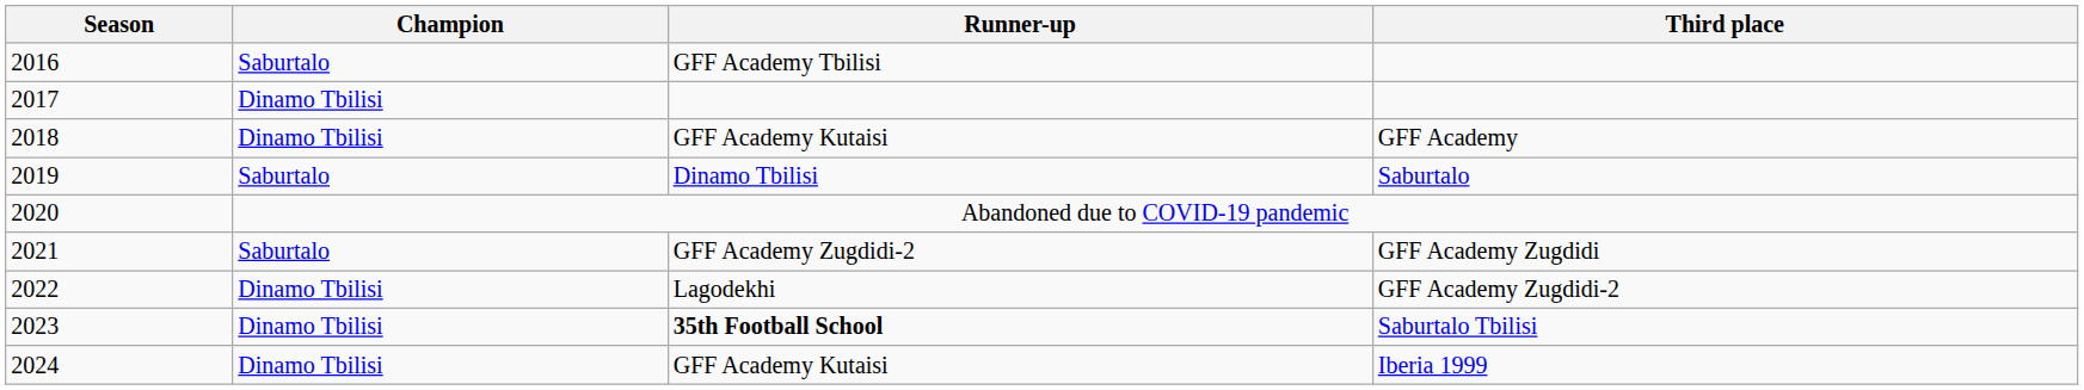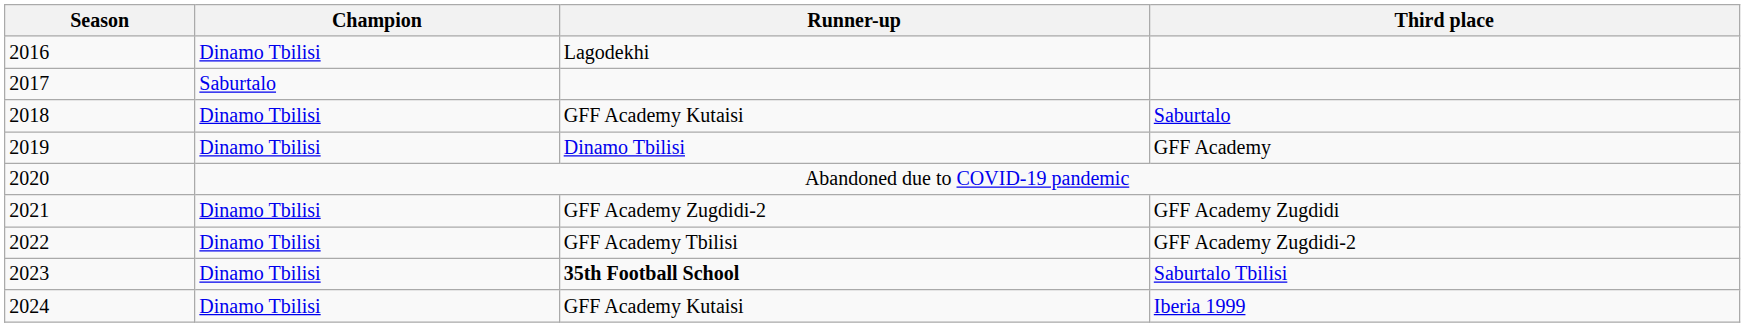2016 | Champion: Saburtalo -> Dinamo Tbilisi
2016 | Runner-up: GFF Academy Tbilisi -> Lagodekhi
2017 | Champion: Dinamo Tbilisi -> Saburtalo
2018 | Third place: GFF Academy -> Saburtalo
2019 | Champion: Saburtalo -> Dinamo Tbilisi
2019 | Third place: Saburtalo -> GFF Academy
2021 | Champion: Saburtalo -> Dinamo Tbilisi
2022 | Runner-up: Lagodekhi -> GFF Academy Tbilisi
